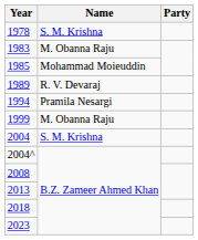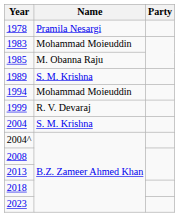1978 | Name: S. M. Krishna -> Pramila Nesargi
1983 | Name: M. Obanna Raju -> Mohammad Moieuddin
1985 | Name: Mohammad Moieuddin -> M. Obanna Raju
1989 | Name: R. V. Devaraj -> S. M. Krishna
1994 | Name: Pramila Nesargi -> Mohammad Moieuddin
1999 | Name: M. Obanna Raju -> R. V. Devaraj
